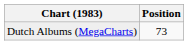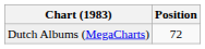Dutch Albums (MegaCharts) | Position: 73 -> 72
